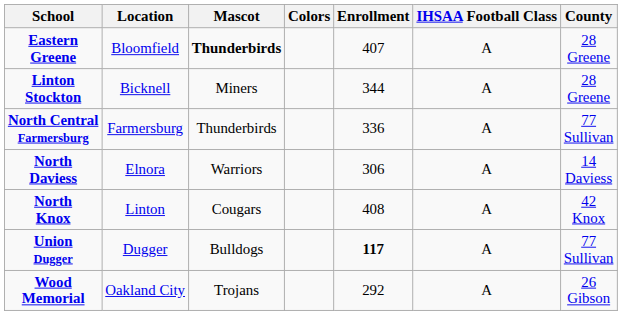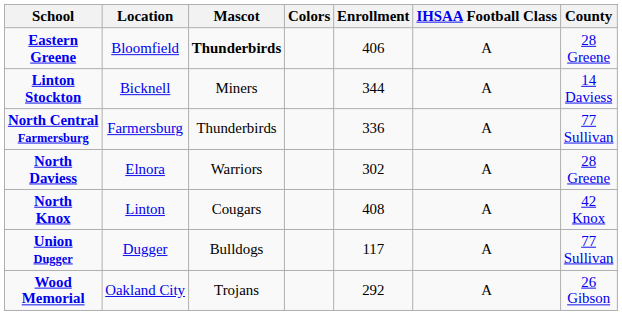Eastern Greene | Enrollment: 407 -> 406
Linton Stockton | County: 28 Greene -> 14 Daviess
North Daviess | Enrollment: 306 -> 302
North Daviess | County: 14 Daviess -> 28 Greene
Union Dugger | Enrollment: bold -> normal
